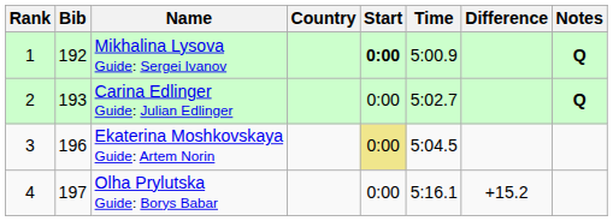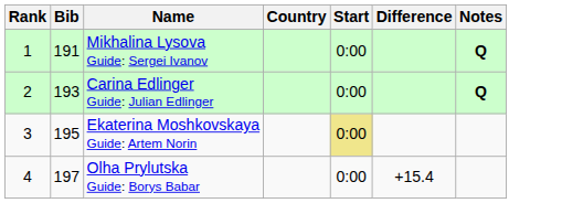- column: Time | 5:00.9 | 5:02.7 | 5:04.5 | 5:16.1
Mikhalina Lysova Guide: Sergei Ivanov | Bib: 192 -> 191
Mikhalina Lysova Guide: Sergei Ivanov | Start: bold -> normal
Ekaterina Moshkovskaya Guide: Artem Norin | Bib: 196 -> 195
Olha Prylutska Guide: Borys Babar | Difference: +15.2 -> +15.4
